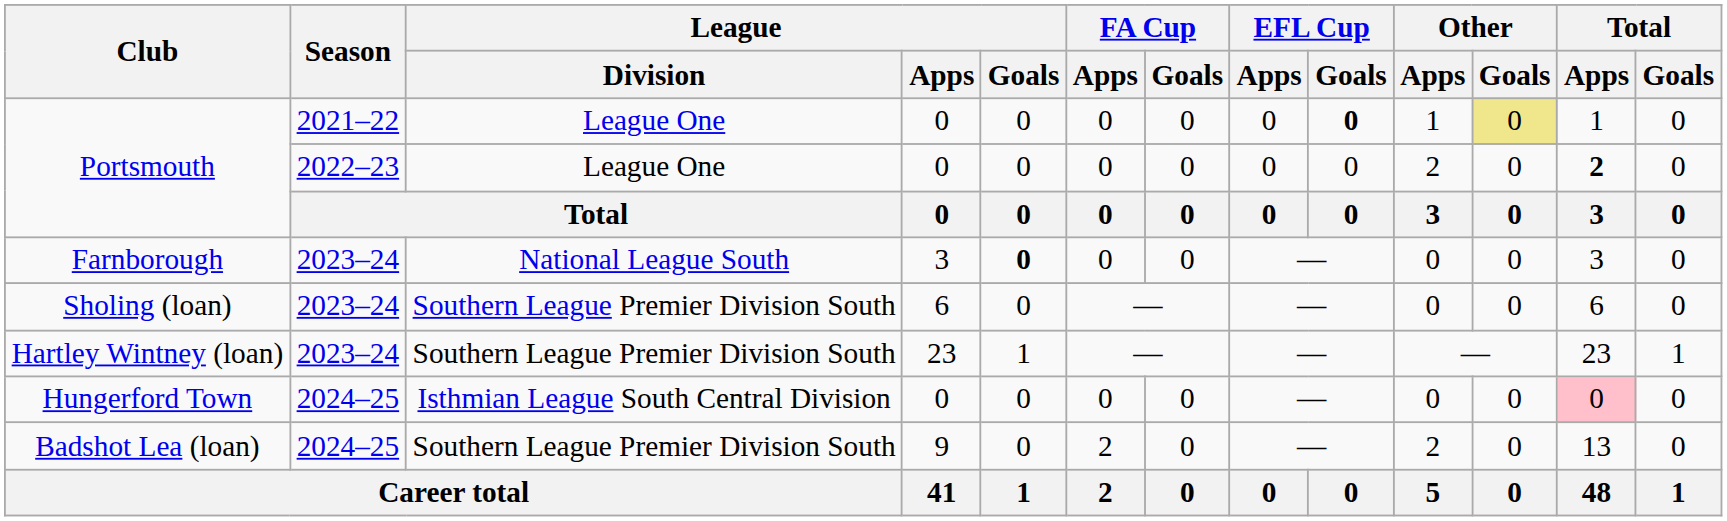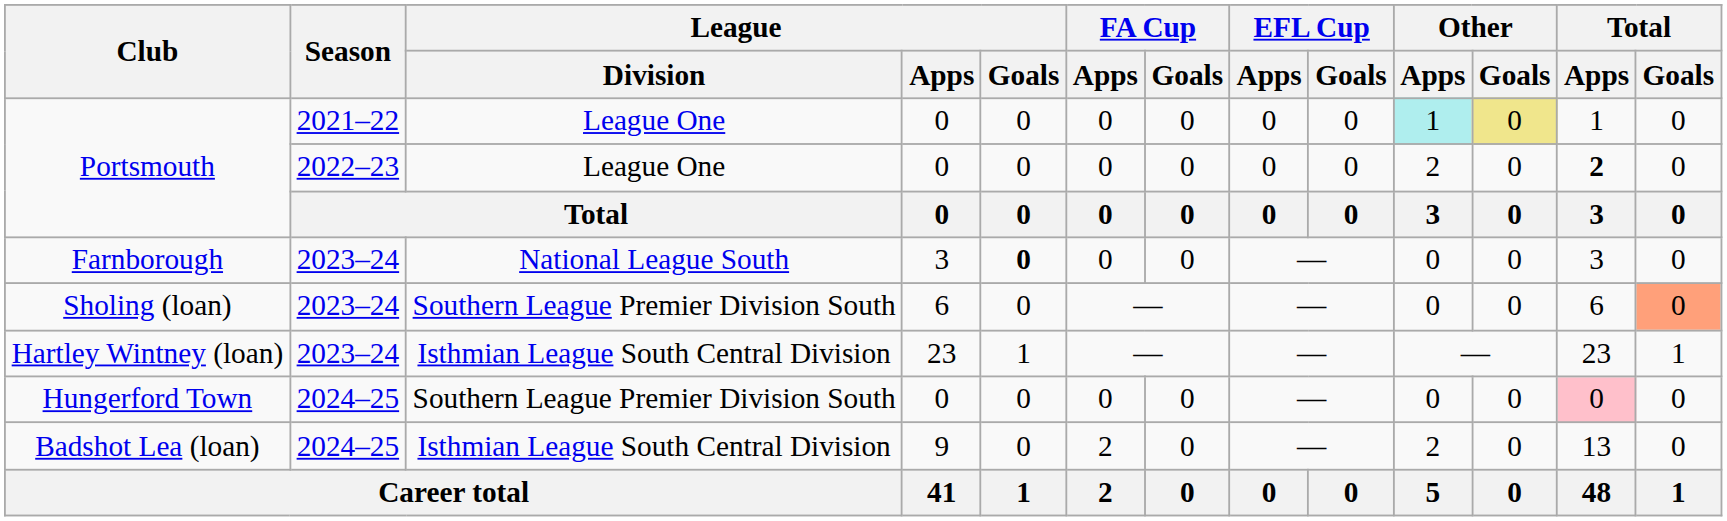Portsmouth / 2021–22 | EFL Cup / Goals: bold -> normal
Portsmouth / 2021–22 | Other / Apps: no background -> paleturquoise background
Sholing (loan) | Total / Goals: no background -> lightsalmon background
Hartley Wintney (loan) | League / Division: Southern League Premier Division South -> Isthmian League South Central Division
Hungerford Town | League / Division: Isthmian League South Central Division -> Southern League Premier Division South
Badshot Lea (loan) | League / Division: Southern League Premier Division South -> Isthmian League South Central Division
